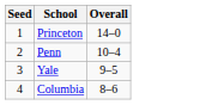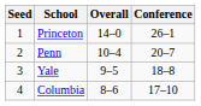+ column: Conference | 26–1 | 20–7 | 18–8 | 17–10
